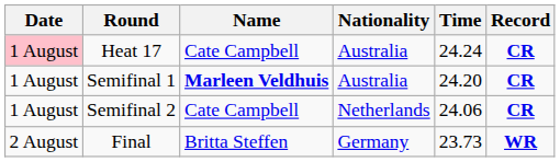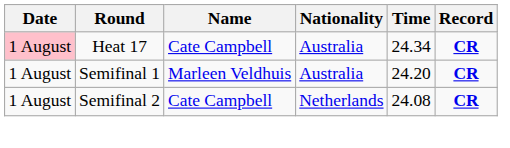Heat 17 | Time: 24.24 -> 24.34
Semifinal 1 | Name: bold -> normal
Semifinal 2 | Time: 24.06 -> 24.08
- row: 2 August | Final | Britta Steffen | Germany | 23.73 | WR
